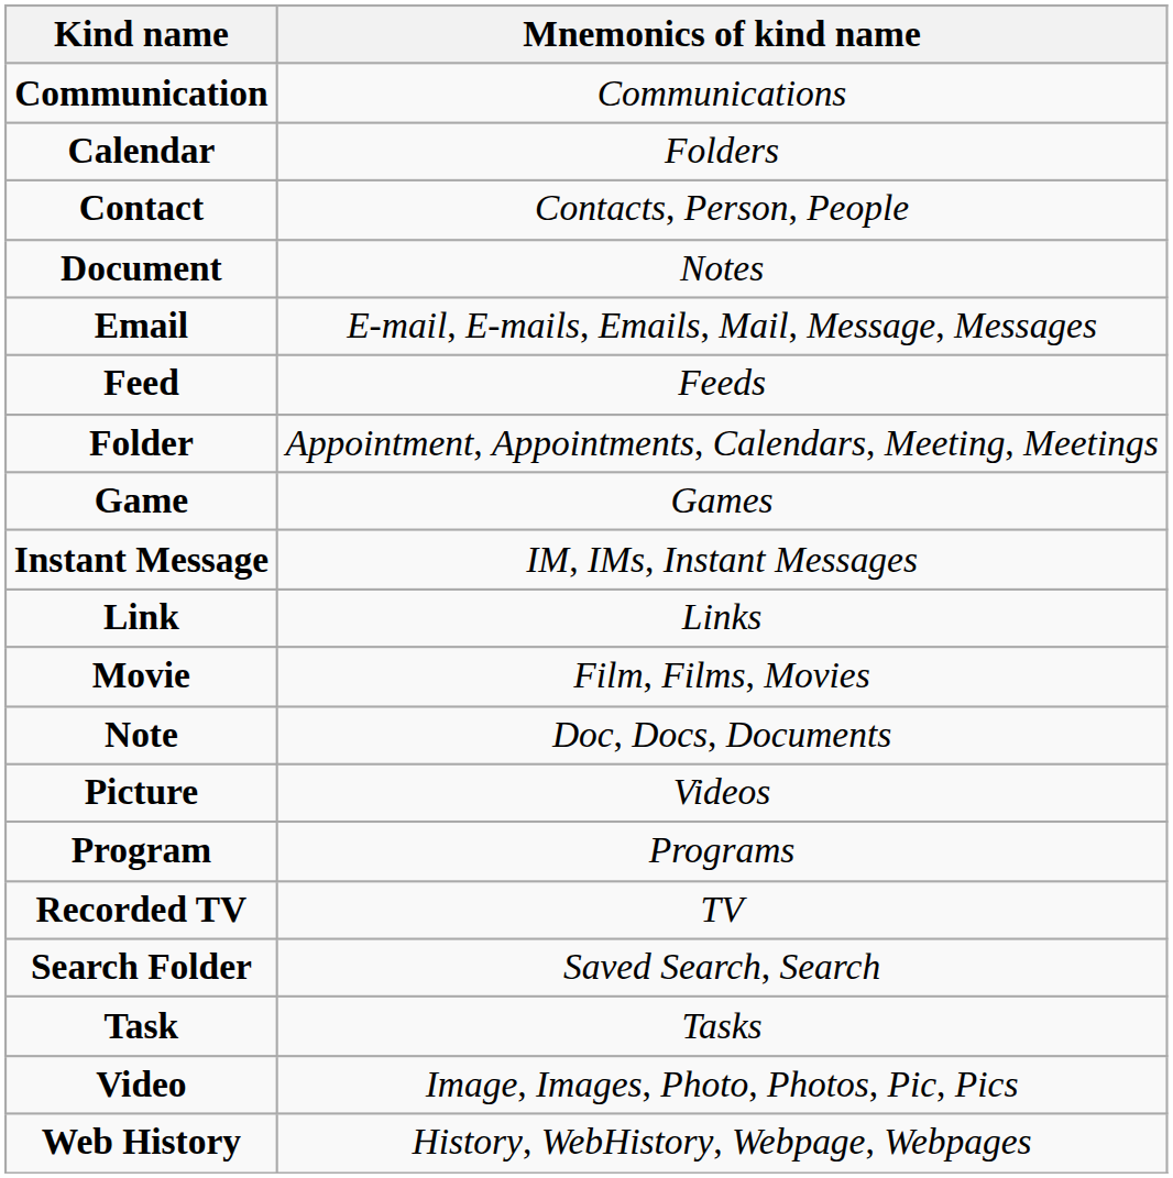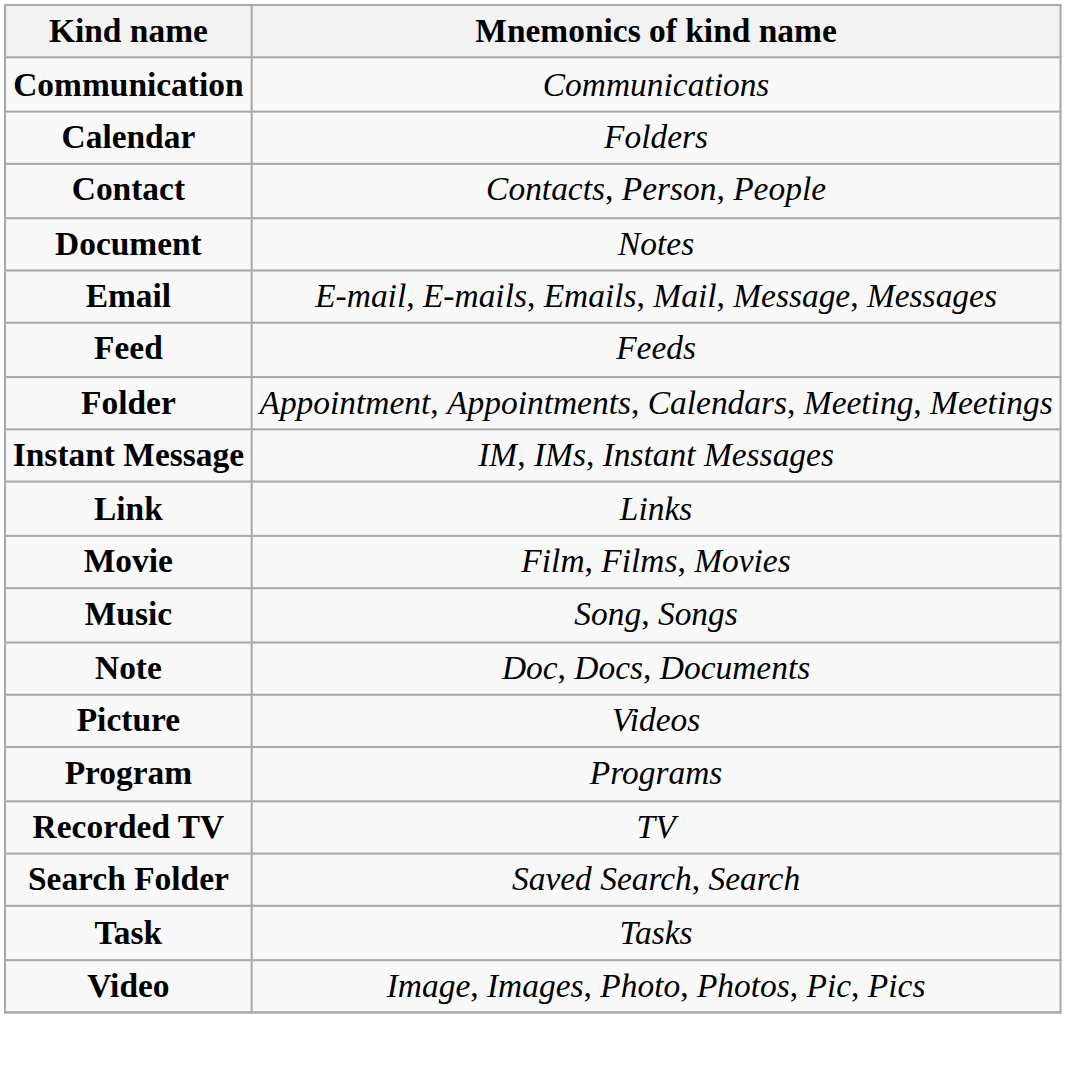- row: Game | Games
+ row: Music | Song, Songs
- row: Web History | History, WebHistory, Webpage, Webpages
